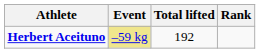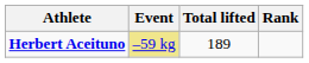Herbert Aceituno | Total lifted: 192 -> 189
